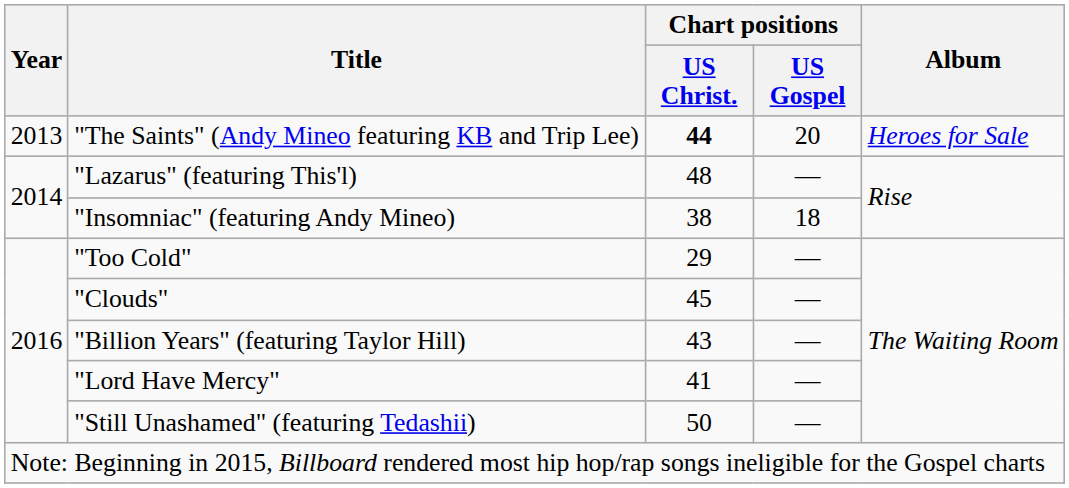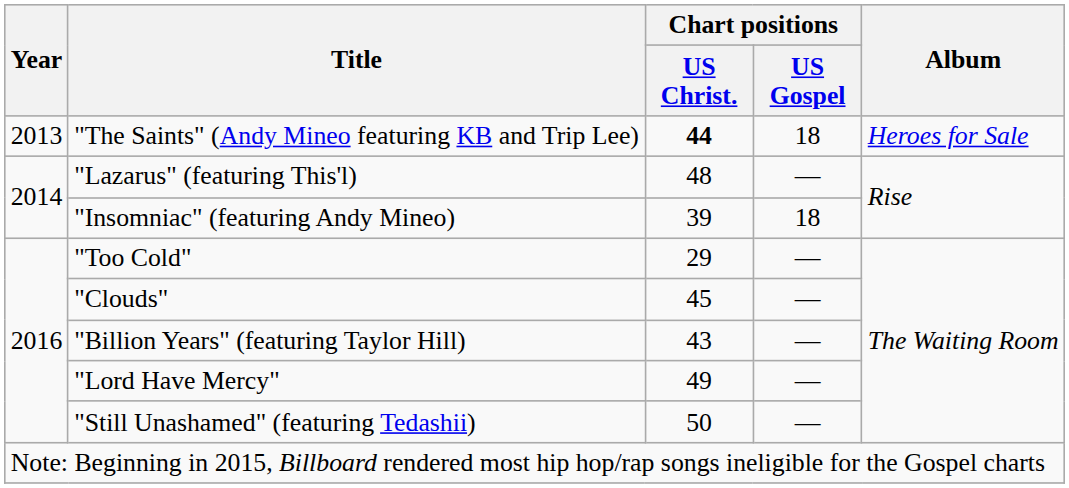"The Saints" (Andy Mineo featuring KB and Trip Lee) | Chart positions / US Gospel: 20 -> 18
"Insomniac" (featuring Andy Mineo) | Chart positions / US Christ.: 38 -> 39
"Lord Have Mercy" | Chart positions / US Christ.: 41 -> 49
